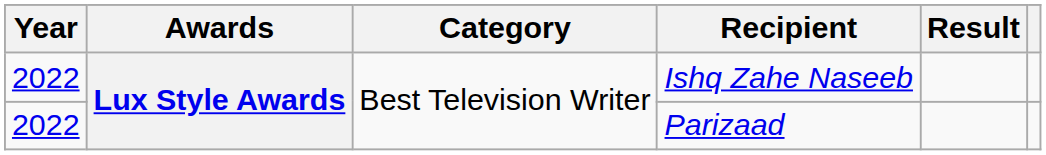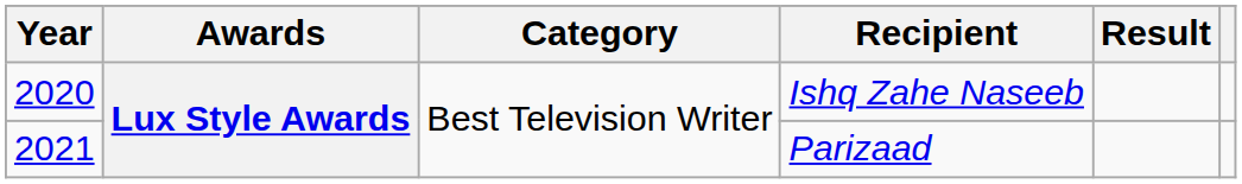Ishq Zahe Naseeb | Year: 2022 -> 2020
Parizaad | Year: 2022 -> 2021
